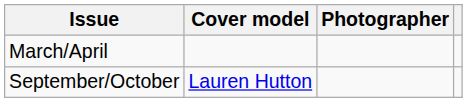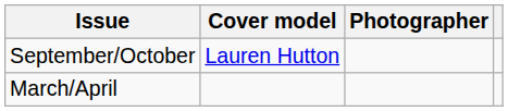rows swapped: March/April <-> September/October
